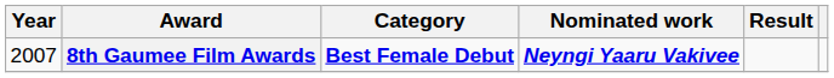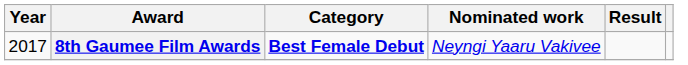8th Gaumee Film Awards | Year: 2007 -> 2017
8th Gaumee Film Awards | Nominated work: bold -> normal
